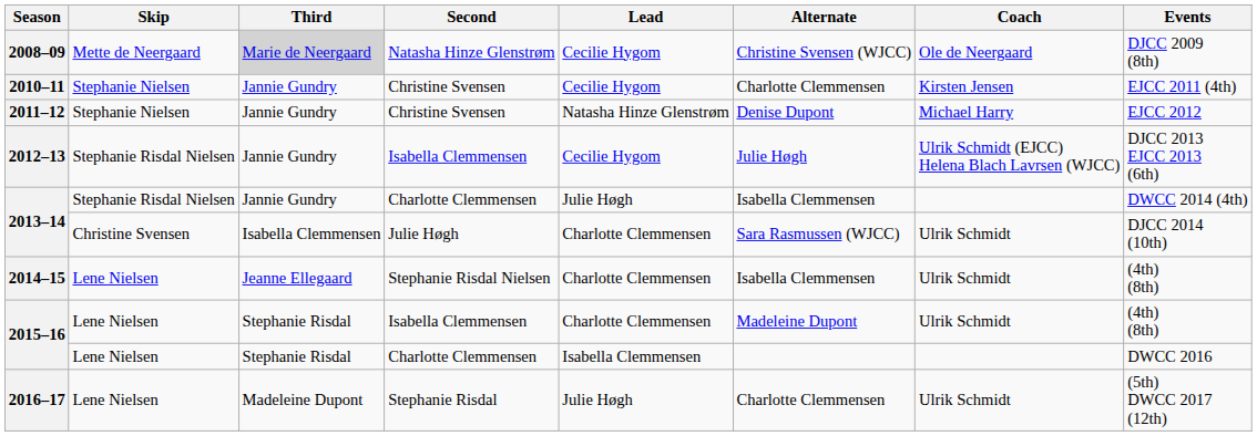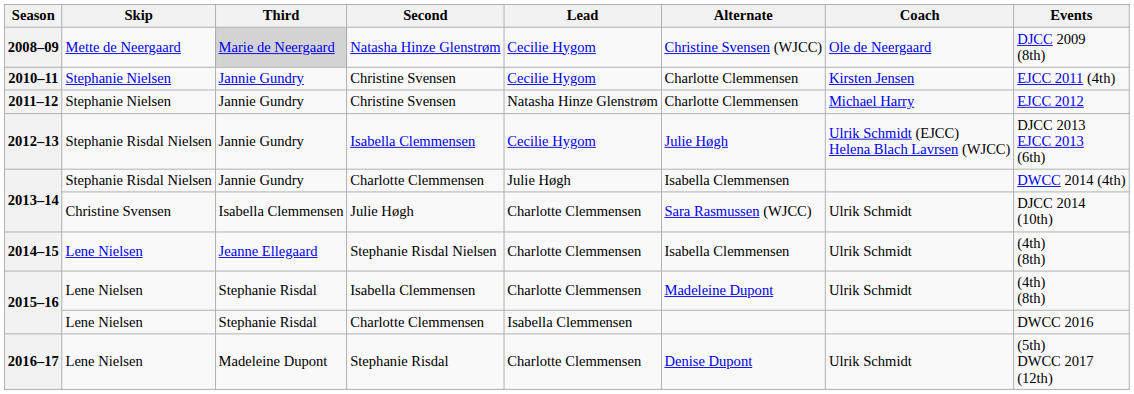2011–12 | Alternate: Denise Dupont -> Charlotte Clemmensen
2016–17 | Lead: Julie Høgh -> Charlotte Clemmensen
2016–17 | Alternate: Charlotte Clemmensen -> Denise Dupont
